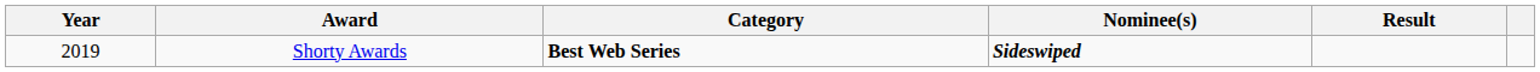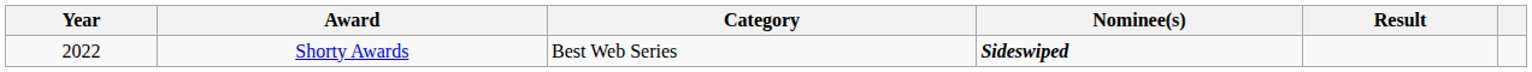Shorty Awards | Year: 2019 -> 2022
Shorty Awards | Category: bold -> normal
